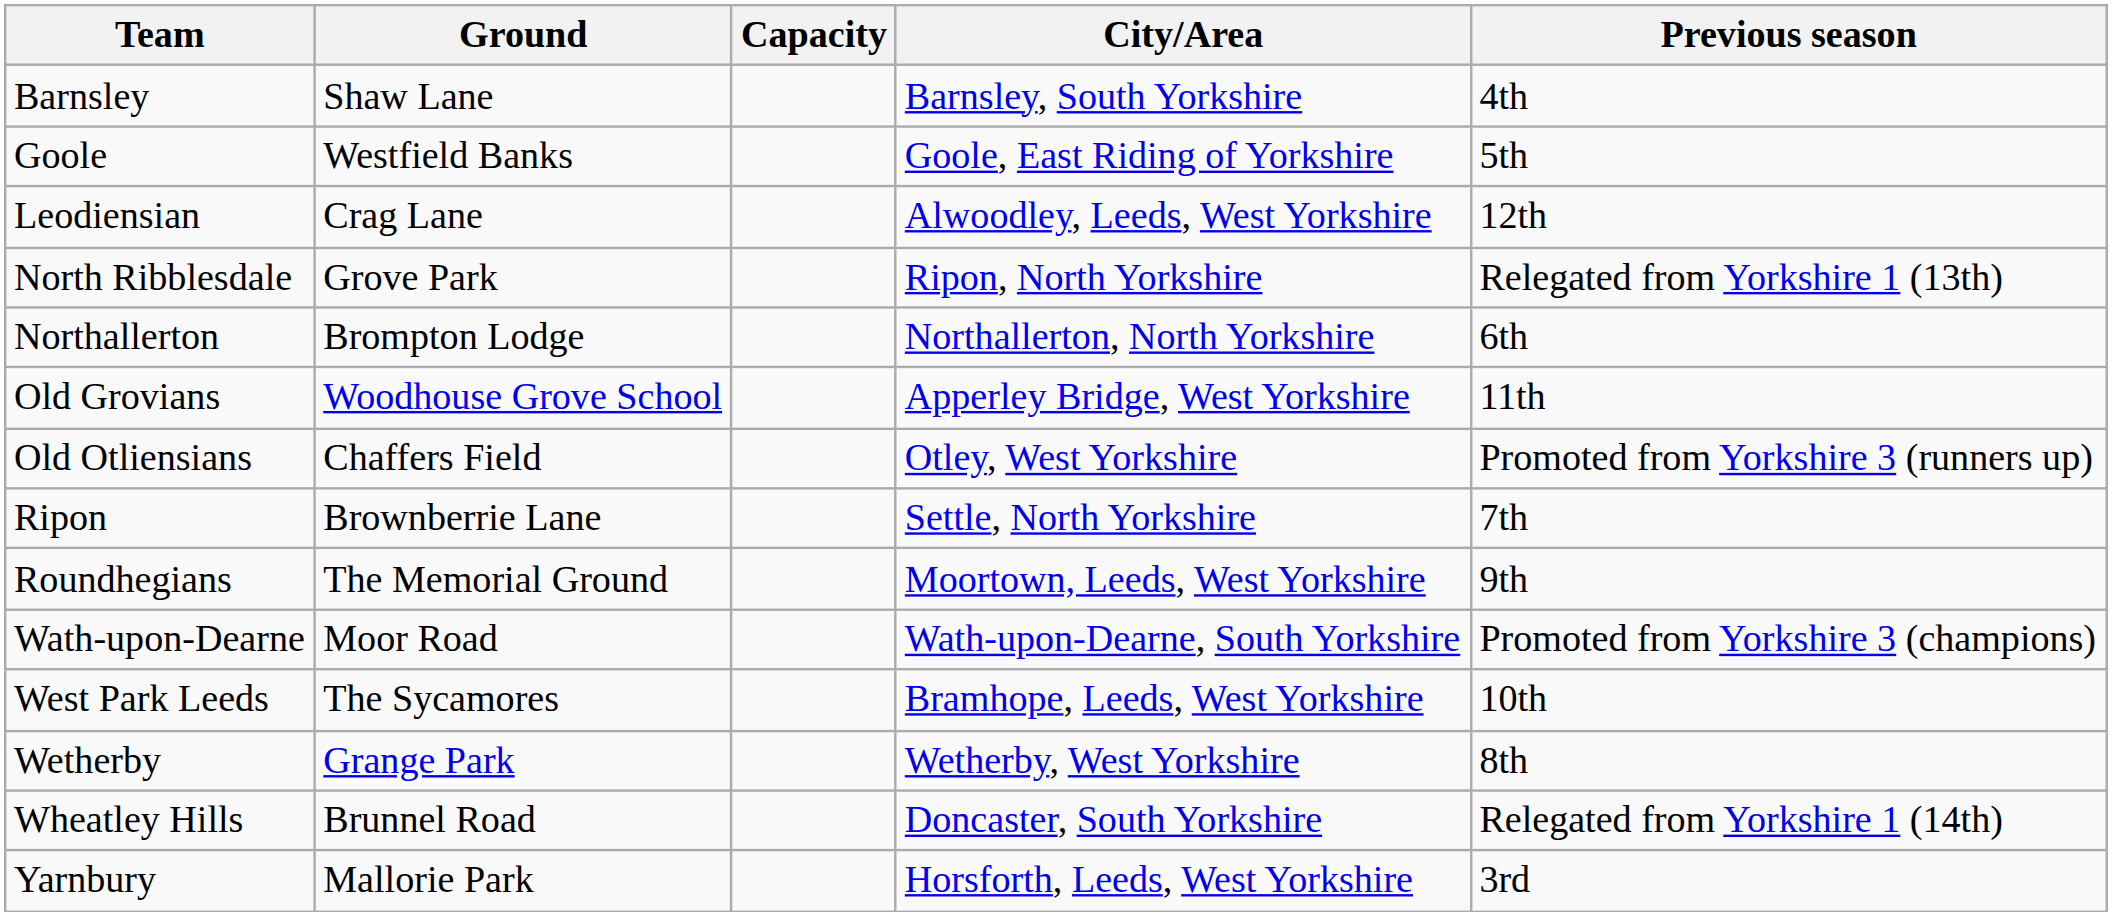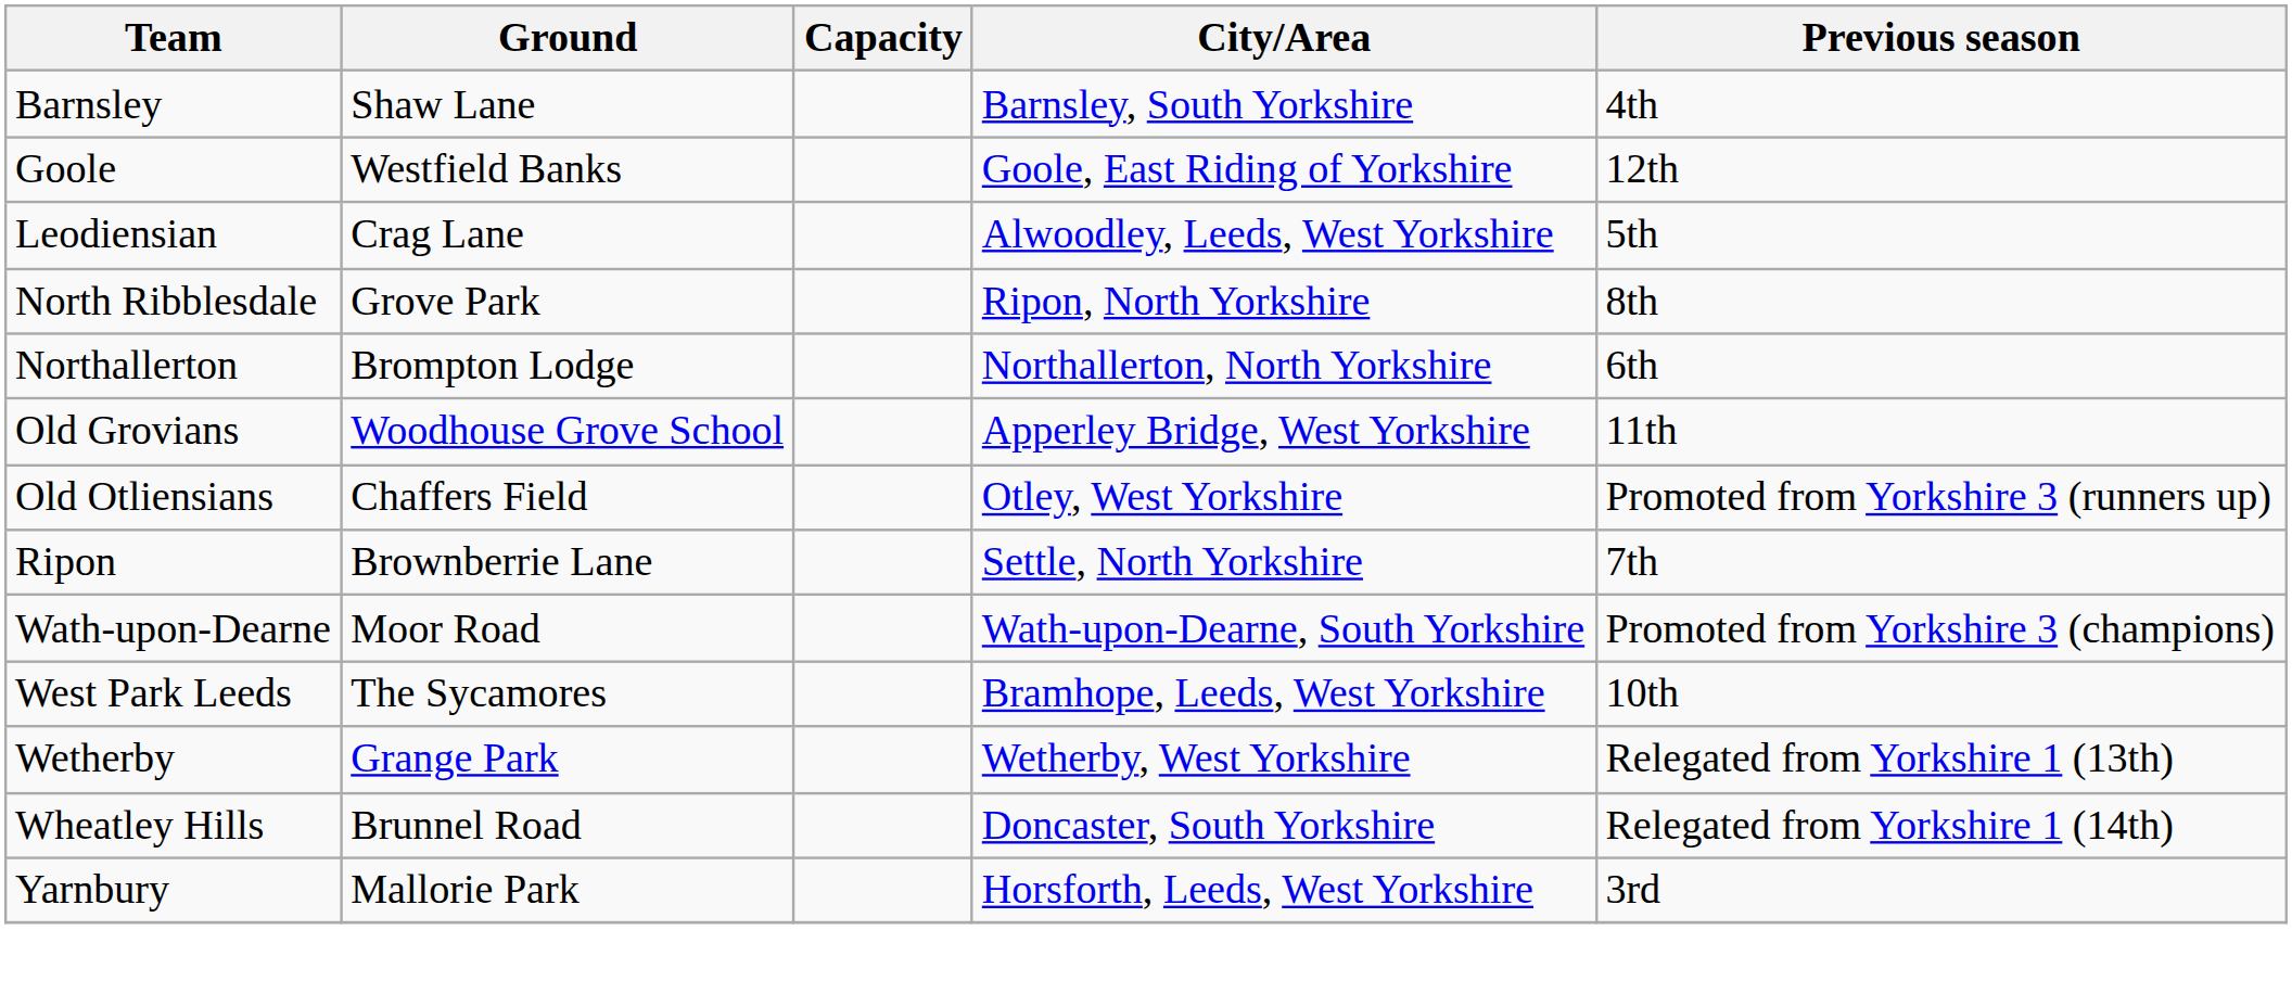Goole | Previous season: 5th -> 12th
Leodiensian | Previous season: 12th -> 5th
North Ribblesdale | Previous season: Relegated from Yorkshire 1 (13th) -> 8th
- row: Roundhegians | The Memorial Ground | Moortown, Leeds, West Yorkshire | 9th
Wetherby | Previous season: 8th -> Relegated from Yorkshire 1 (13th)
